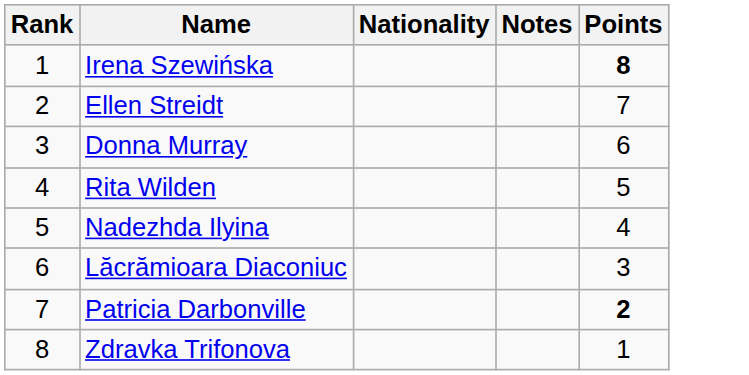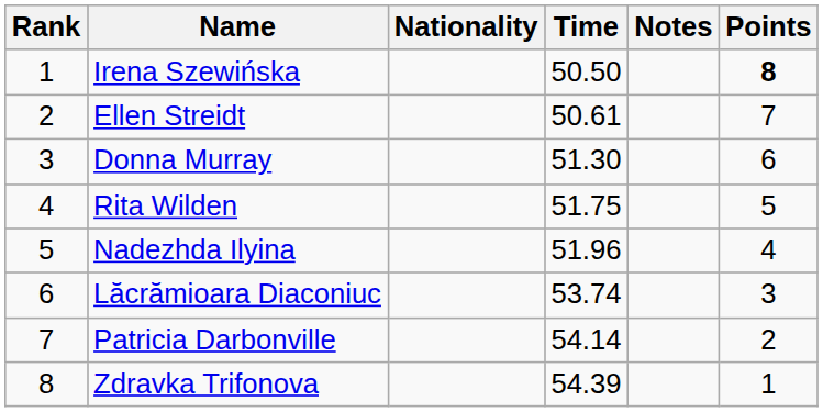+ column: Time | 50.50 | 50.61 | 51.30 | 51.75 | 51.96 | 53.74 | 54.14 | 54.39
Patricia Darbonville | Points: bold -> normal
